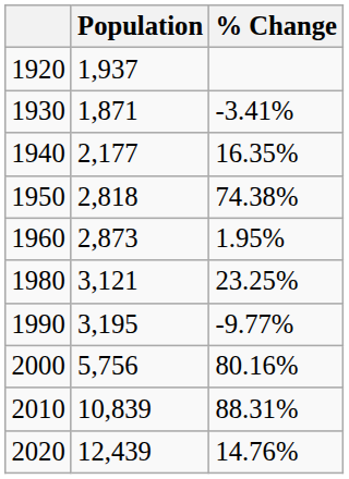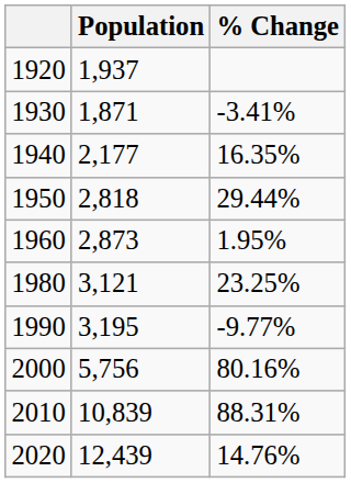1950 | % Change: 74.38% -> 29.44%
